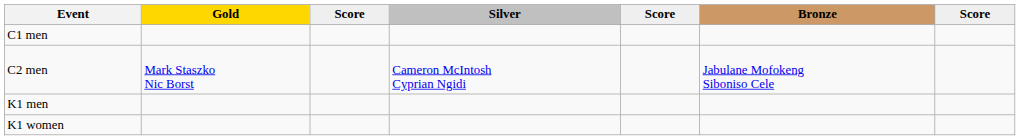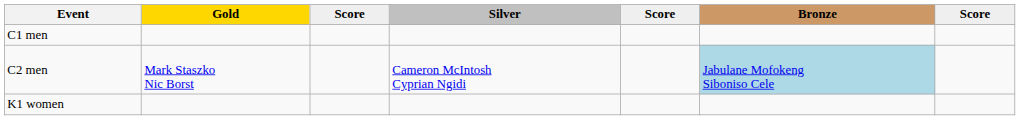C2 men | Bronze: no background -> lightblue background
- row: K1 men
